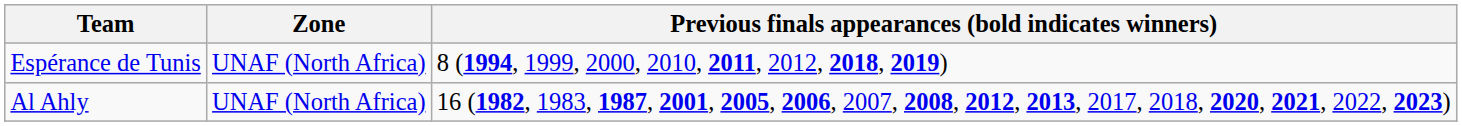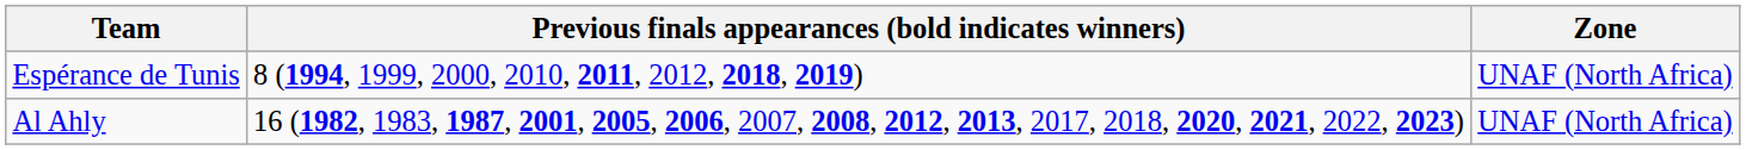columns swapped: Zone <-> Previous finals appearances (bold indicates winners)
